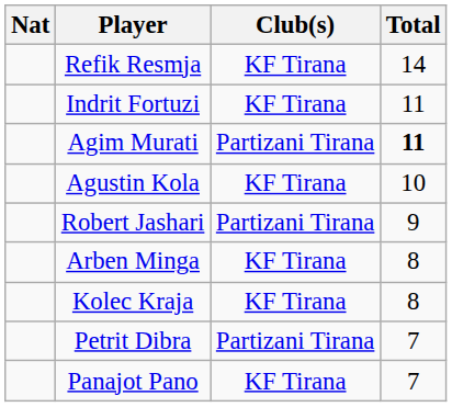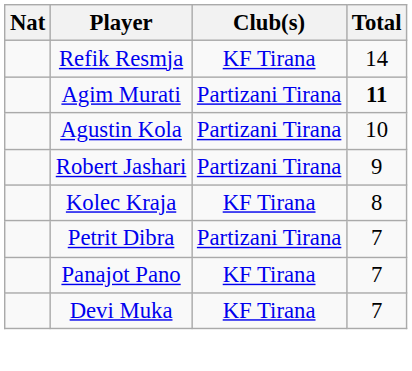- row: Indrit Fortuzi | KF Tirana | 11
Agustin Kola | Club(s): KF Tirana -> Partizani Tirana
- row: Arben Minga | KF Tirana | 8
+ row: Devi Muka | KF Tirana | 7
